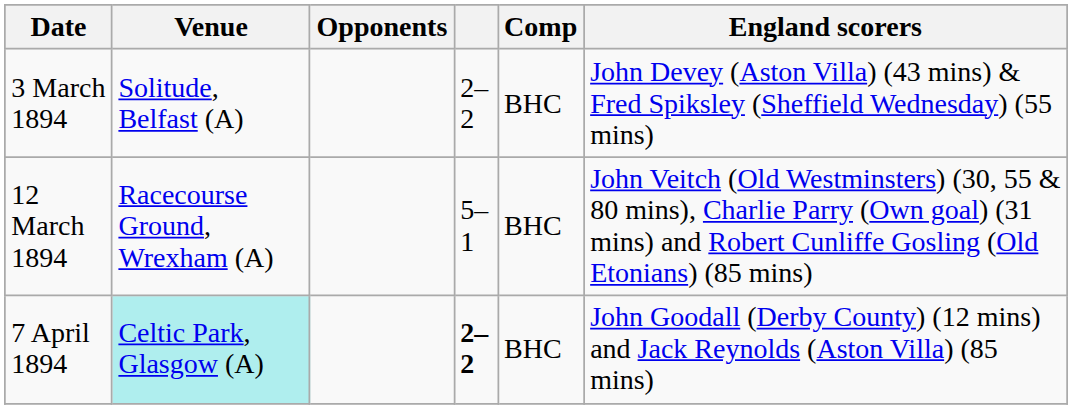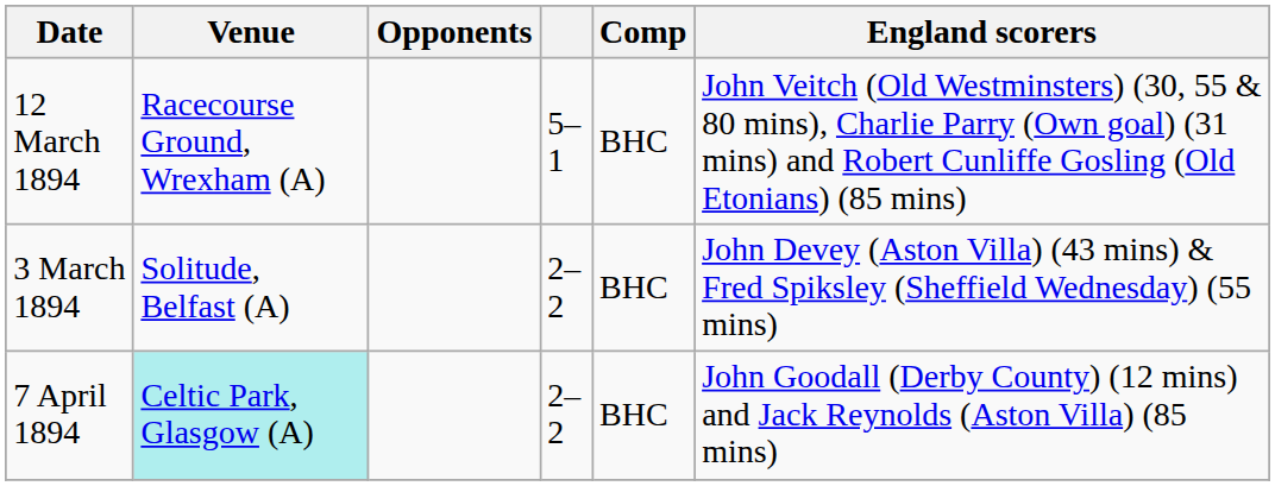rows swapped: 3 March 1894 <-> 12 March 1894
7 April 1894 | column 4: bold -> normal
